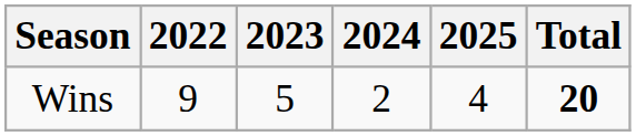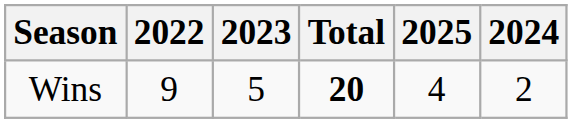columns swapped: 2024 <-> Total
